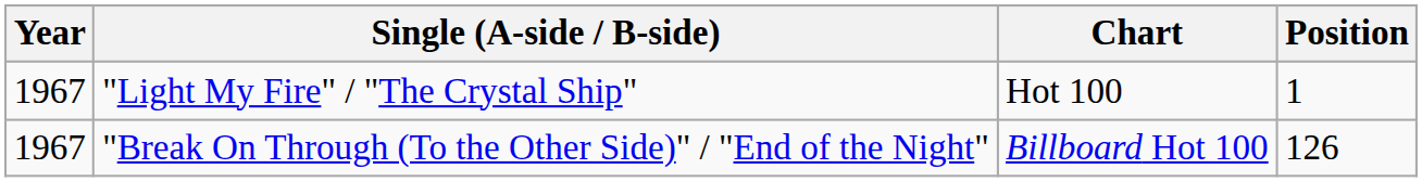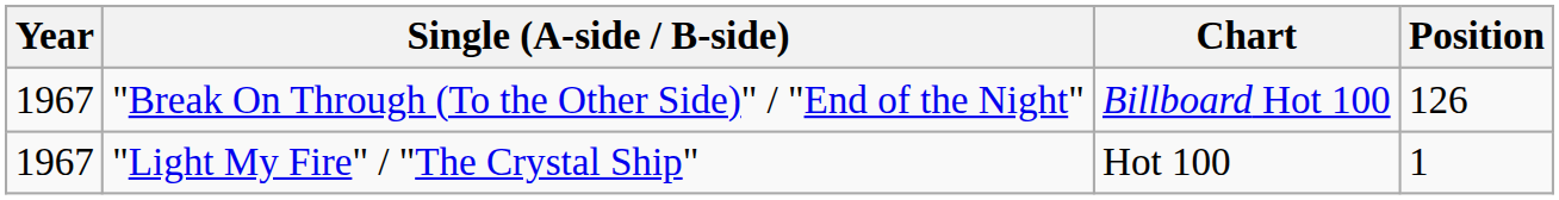rows swapped: "Break On Through (To the Other Side)" / "End of the Night" <-> "Light My Fire" / "The Crystal Ship"
